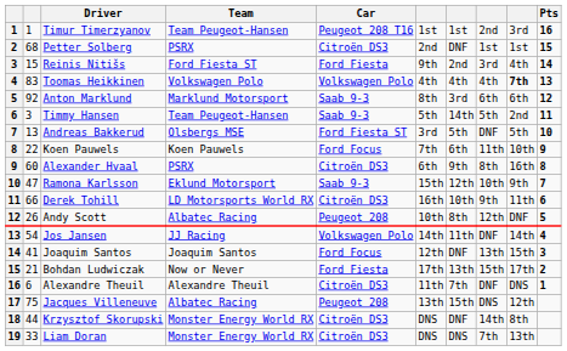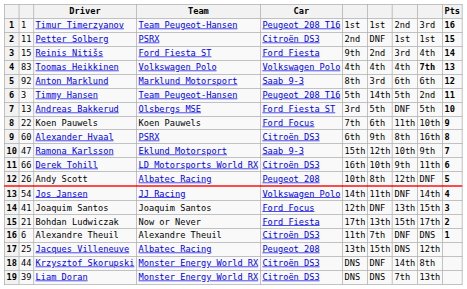Petter Solberg | column 2: 68 -> 11
Timmy Hansen | Car: Saab 9-3 -> Peugeot 208 T16
Jacques Villeneuve | column 2: 75 -> 25
Liam Doran | column 2: 33 -> 39
